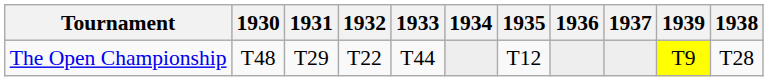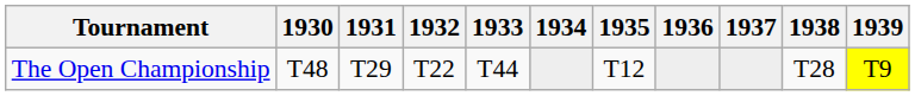columns swapped: 1938 <-> 1939
